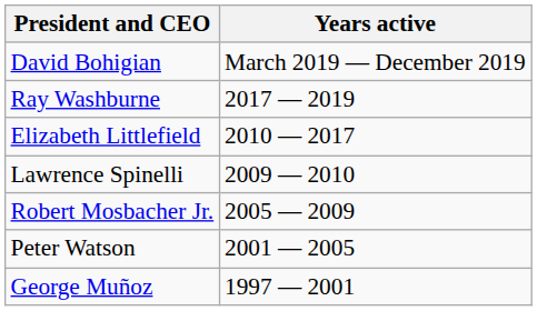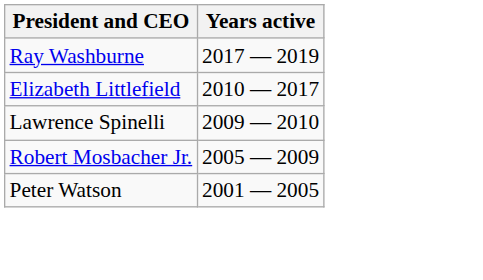- row: David Bohigian | March 2019 — December 2019
- row: George Muñoz | 1997 — 2001
